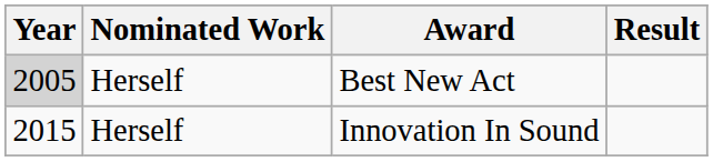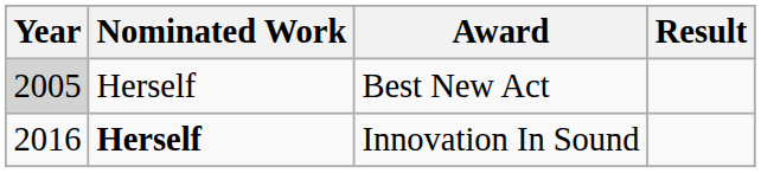Innovation In Sound | Year: 2015 -> 2016
Innovation In Sound | Nominated Work: normal -> bold
